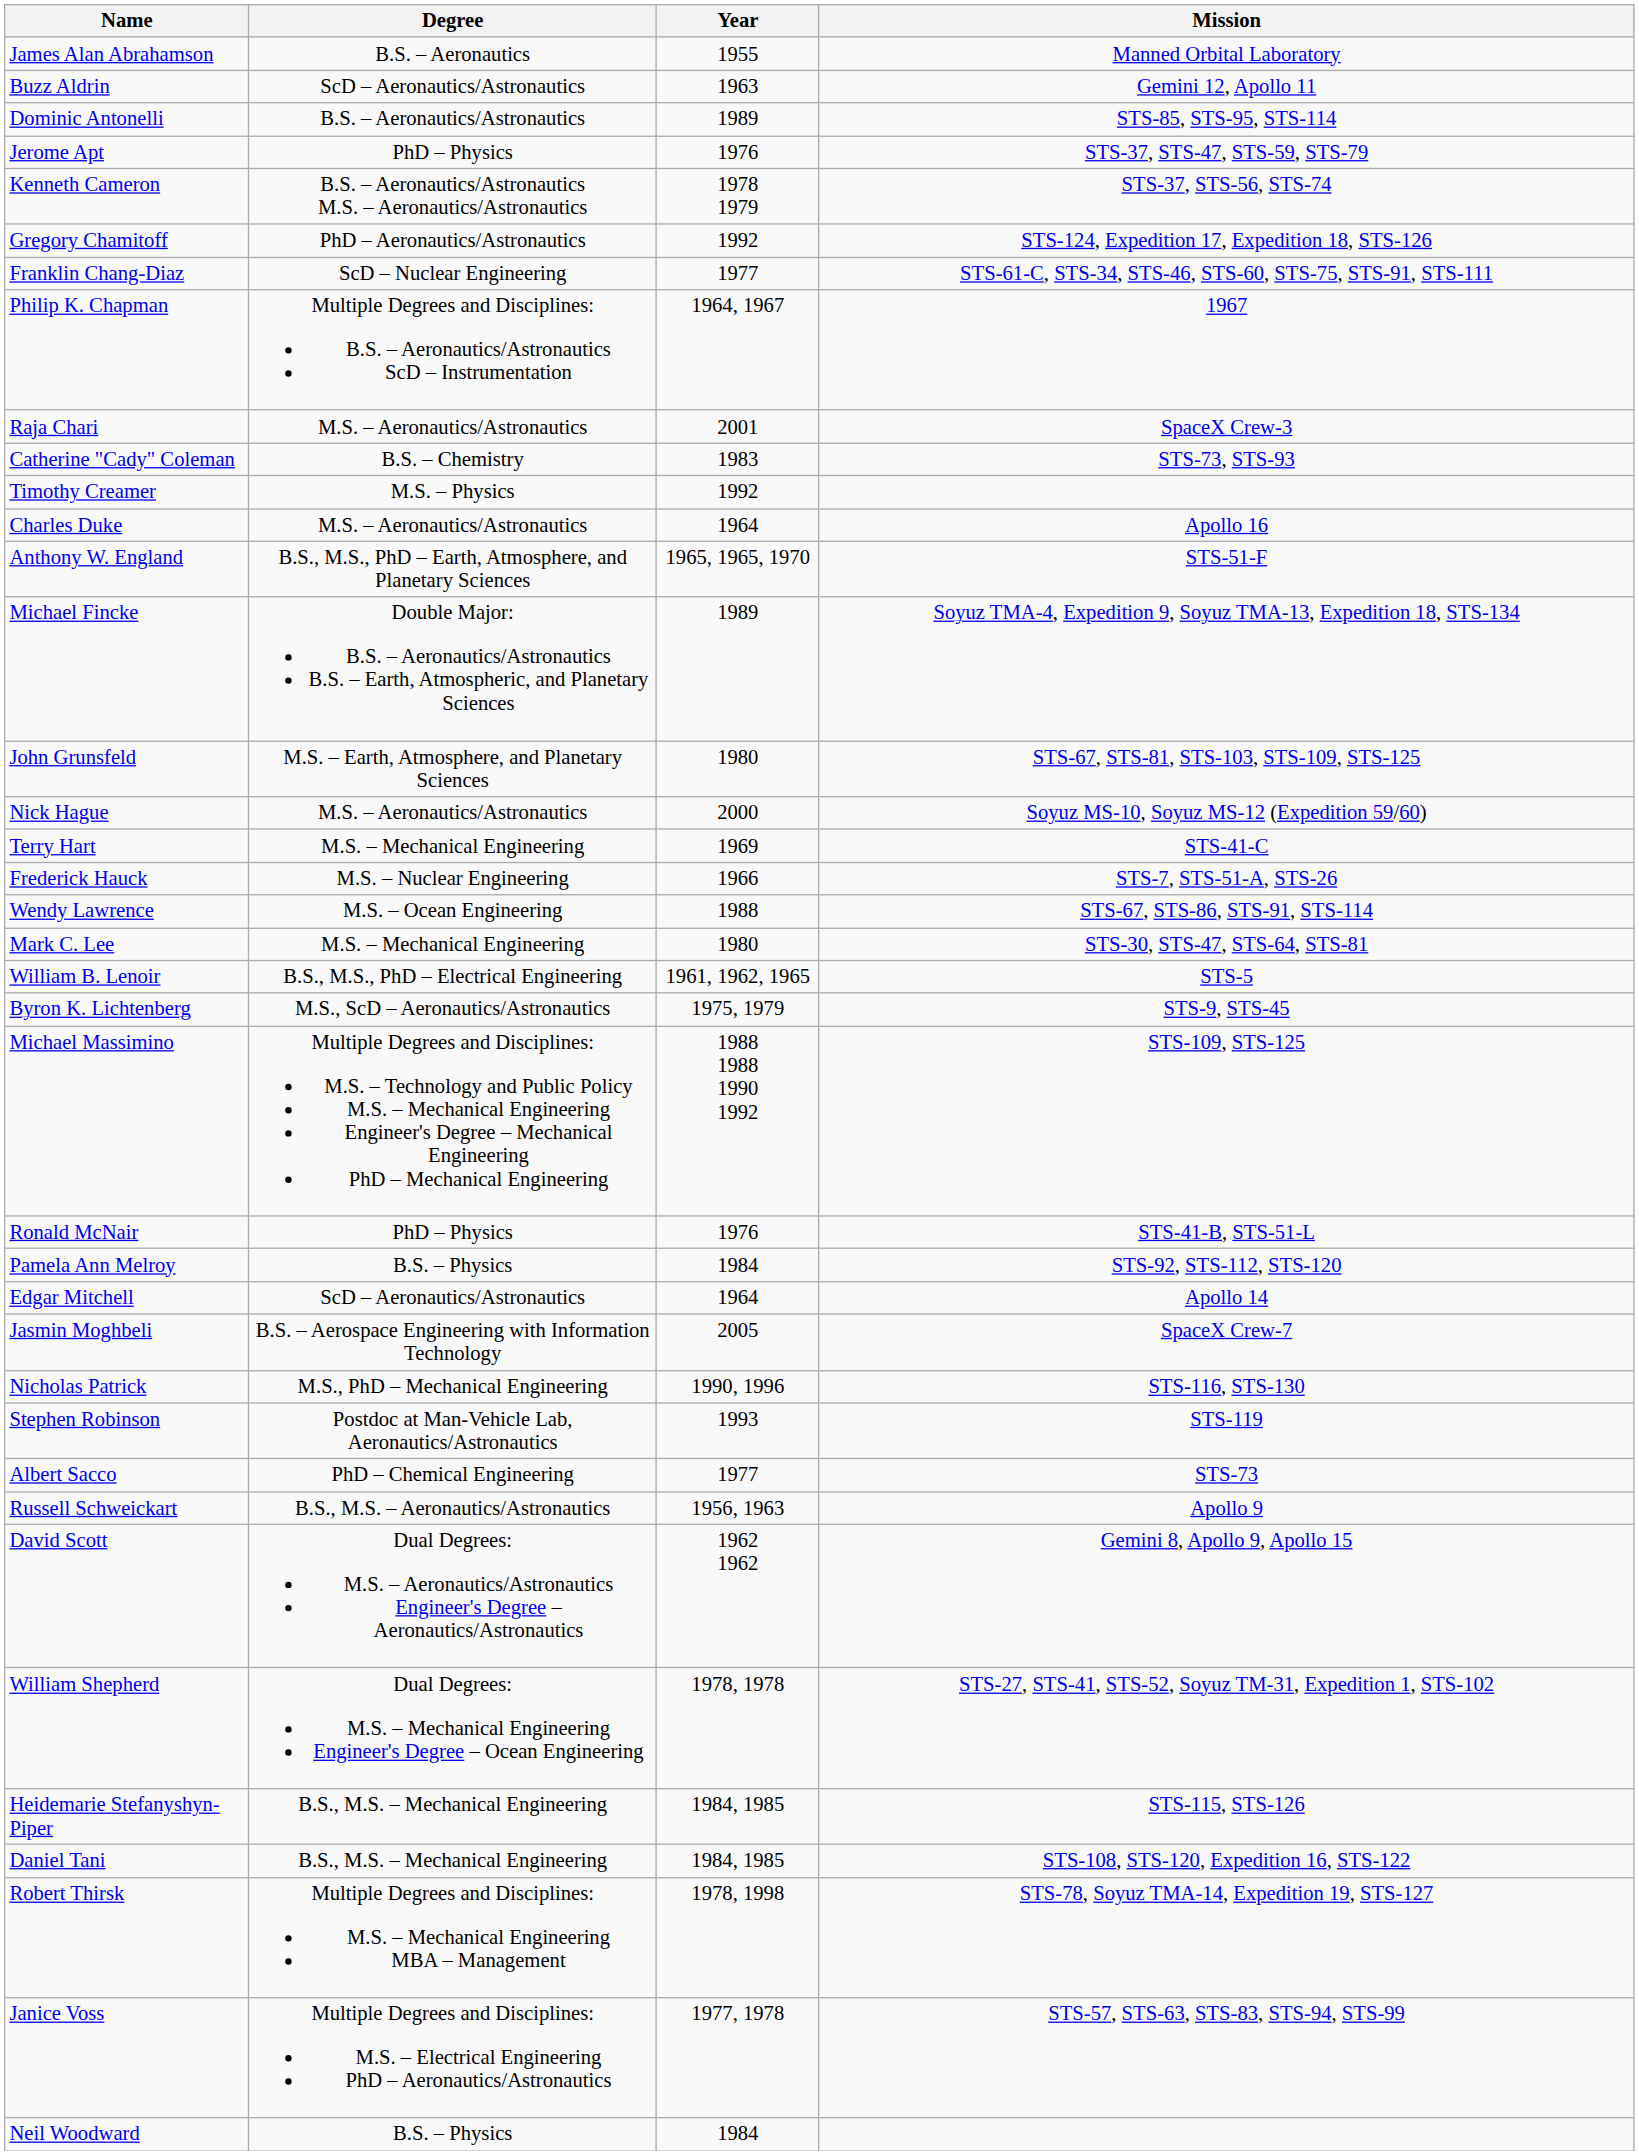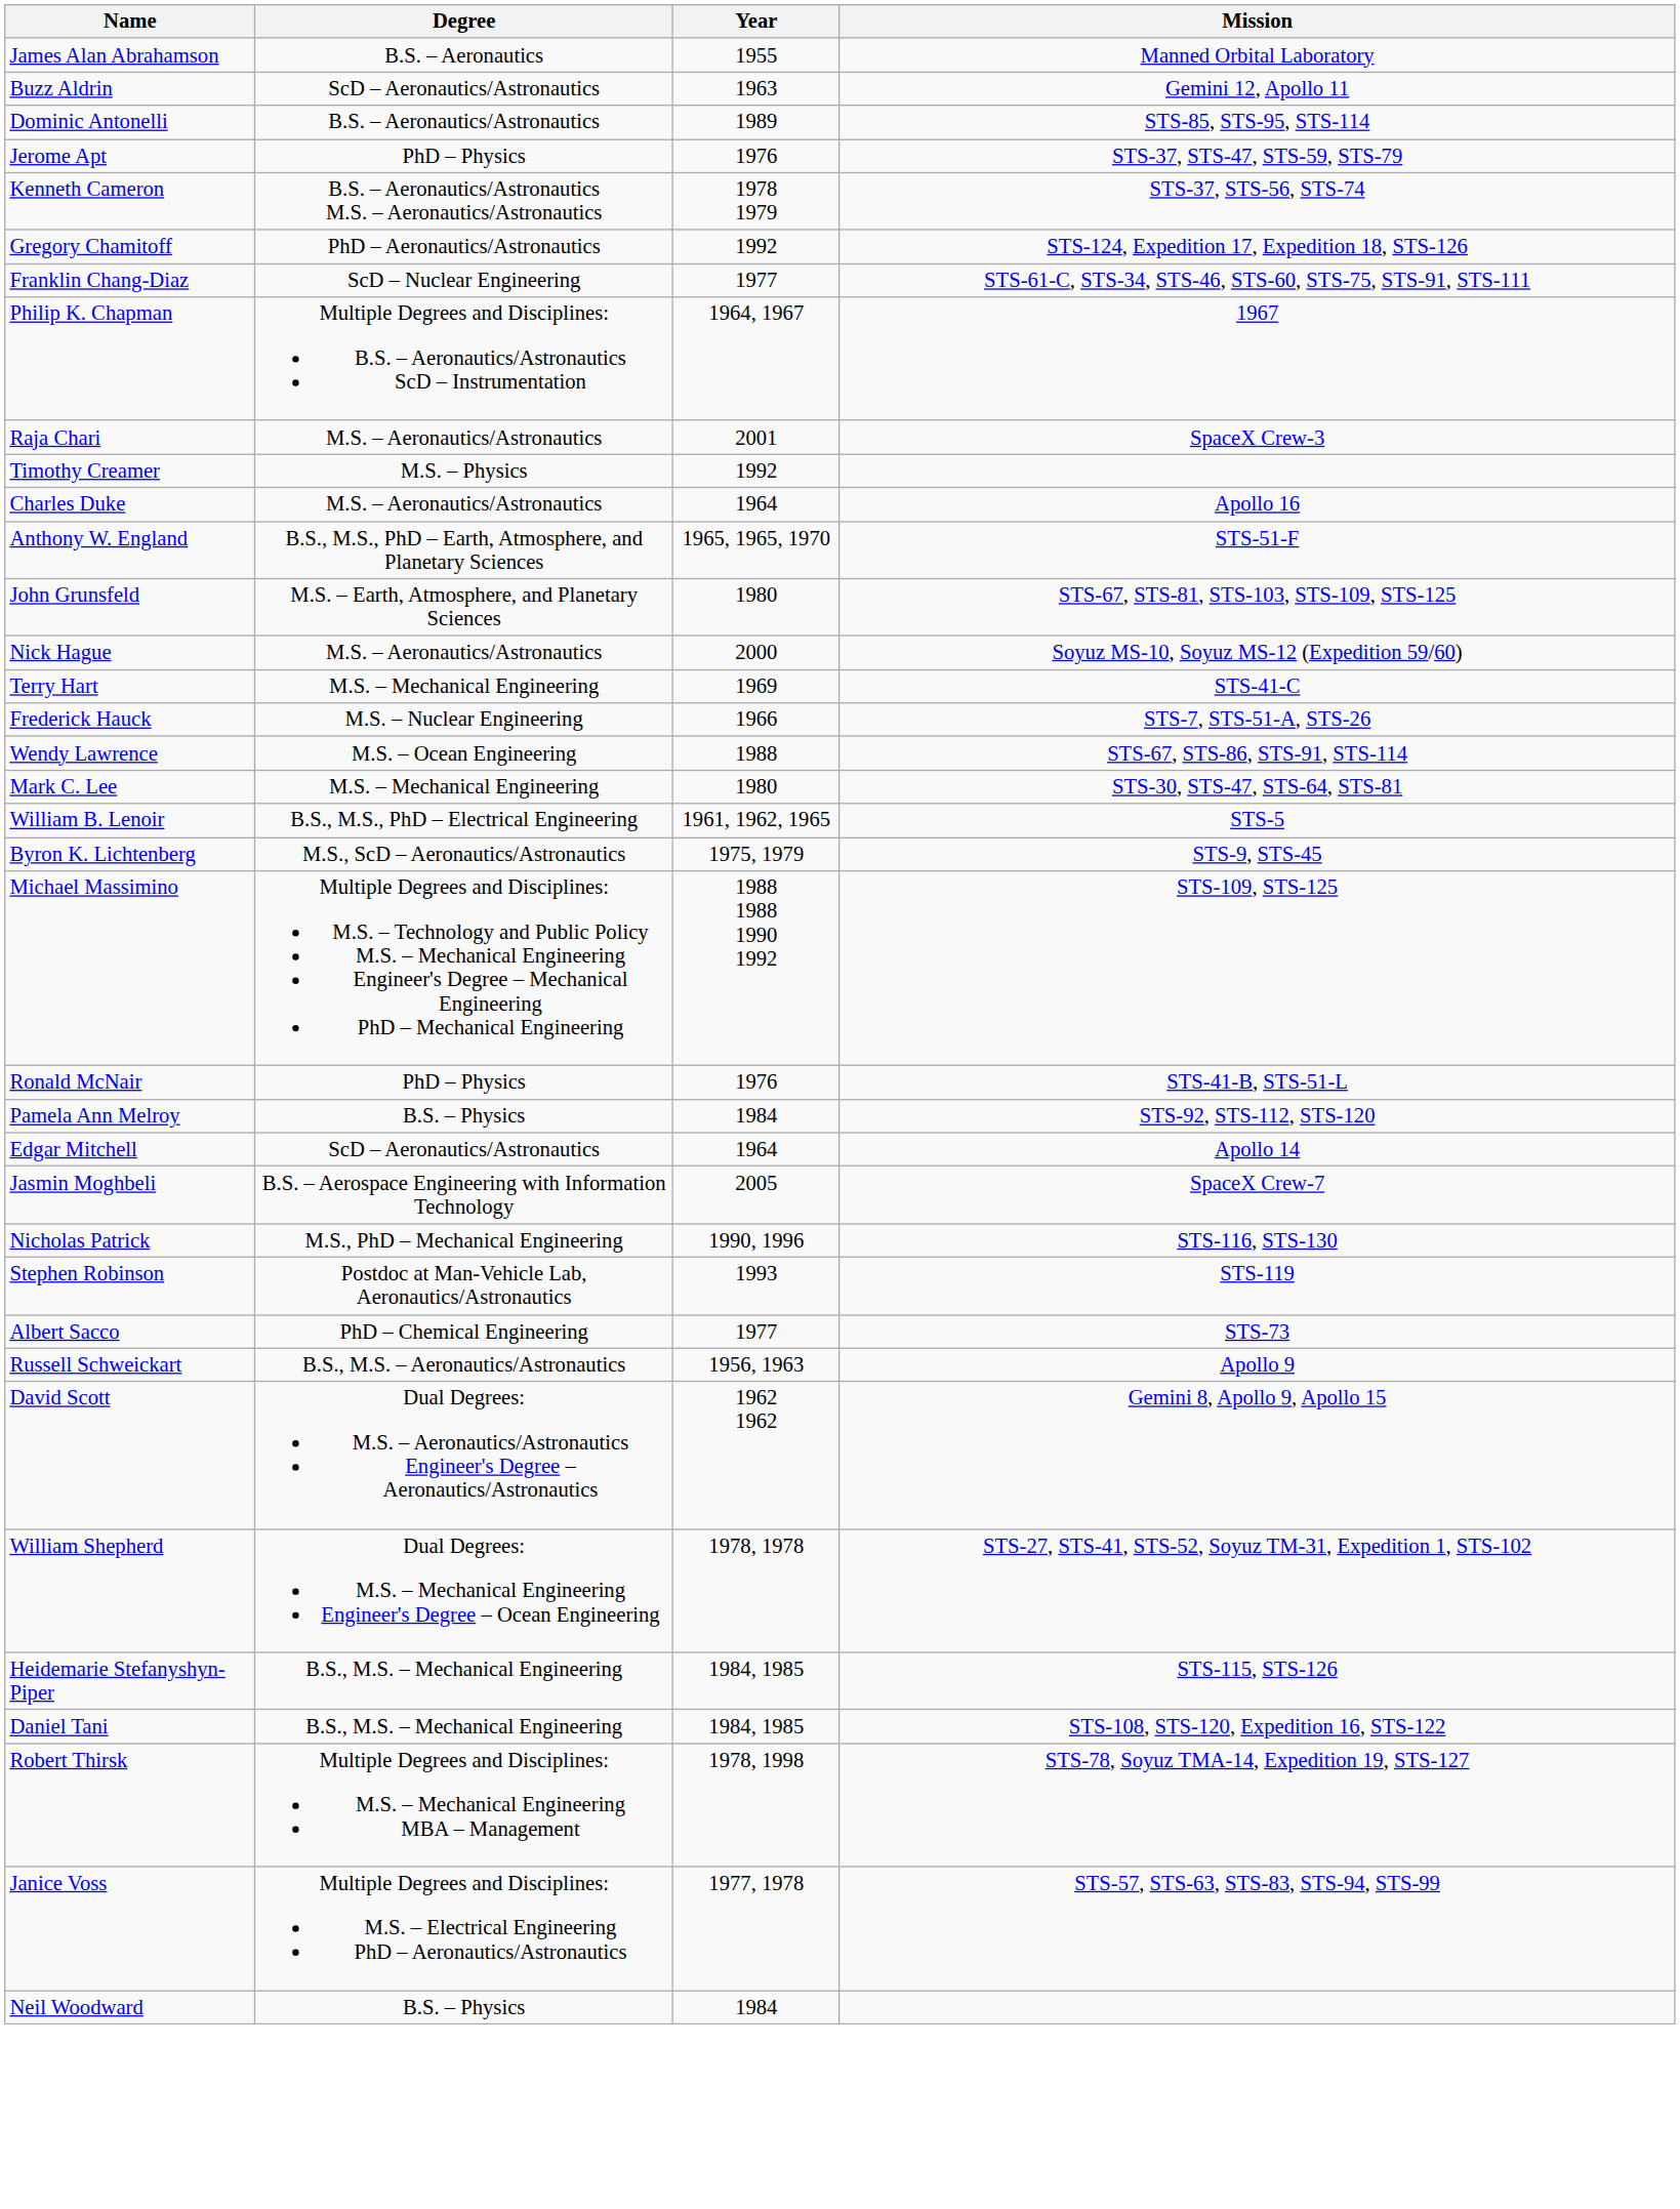- row: Catherine "Cady" Coleman | B.S. – Chemistry | 1983 | STS-73, STS-93
- row: Michael Fincke | Double Major: B.S. – Aeronautics/Astronautics B.S. – Earth, Atmospheric, and Planetary Sciences | 1989 | Soyuz TMA-4, Expedition 9, Soyuz TMA-13, Expedition 18, STS-134
